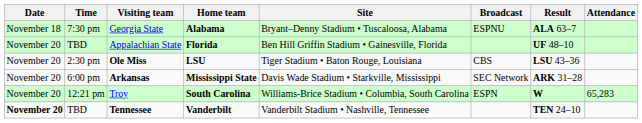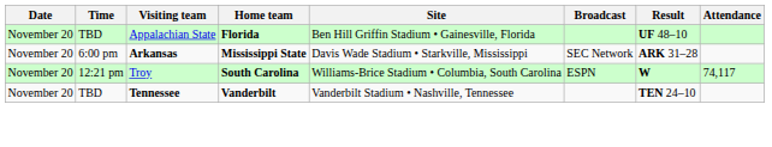- row: November 18 | 7:30 pm | Georgia State | Alabama | Bryant–Denny Stadium • Tuscaloosa, Alabama | ESPNU | ALA 63–7
- row: November 20 | 2:30 pm | Ole Miss | LSU | Tiger Stadium • Baton Rouge, Louisiana | CBS | LSU 43–36
Troy | Attendance: 65,283 -> 74,117
Tennessee | Date: bold -> normal
